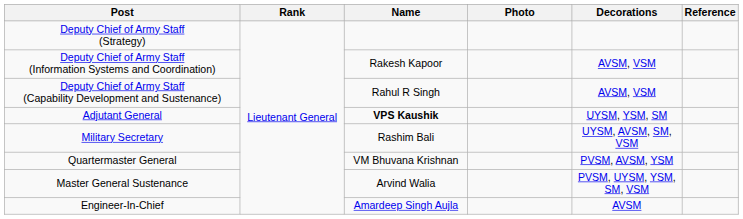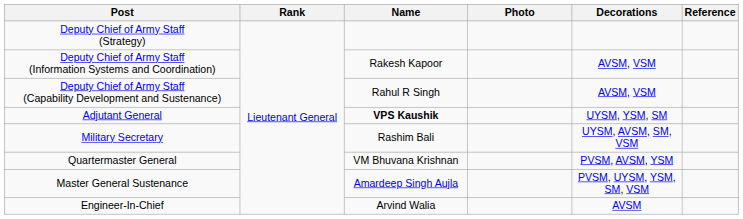Master General Sustenance | Name: Arvind Walia -> Amardeep Singh Aujla
Engineer-In-Chief | Name: Amardeep Singh Aujla -> Arvind Walia
